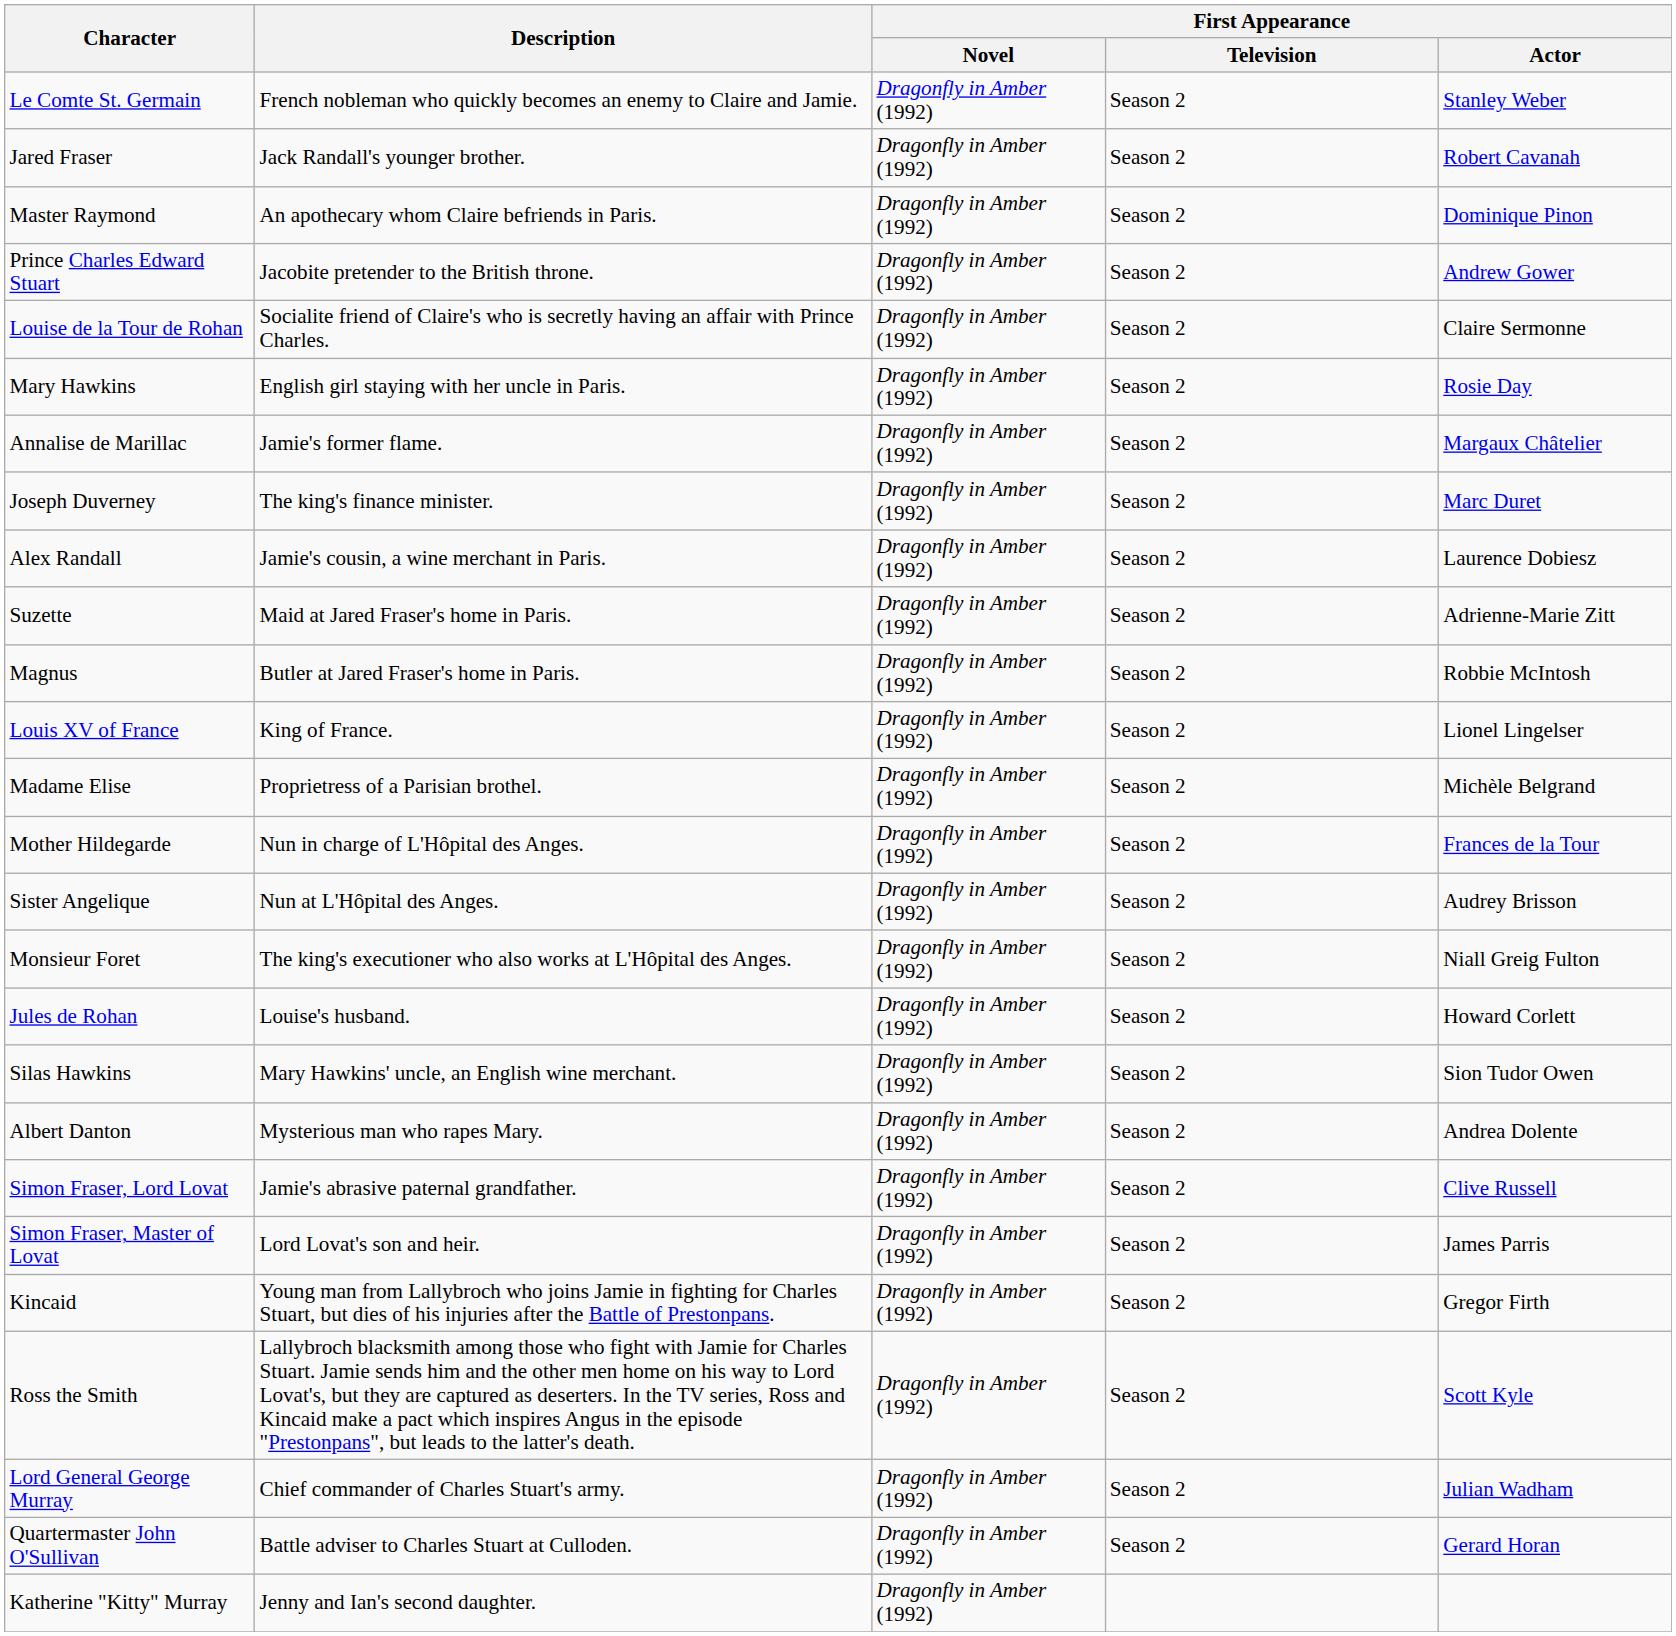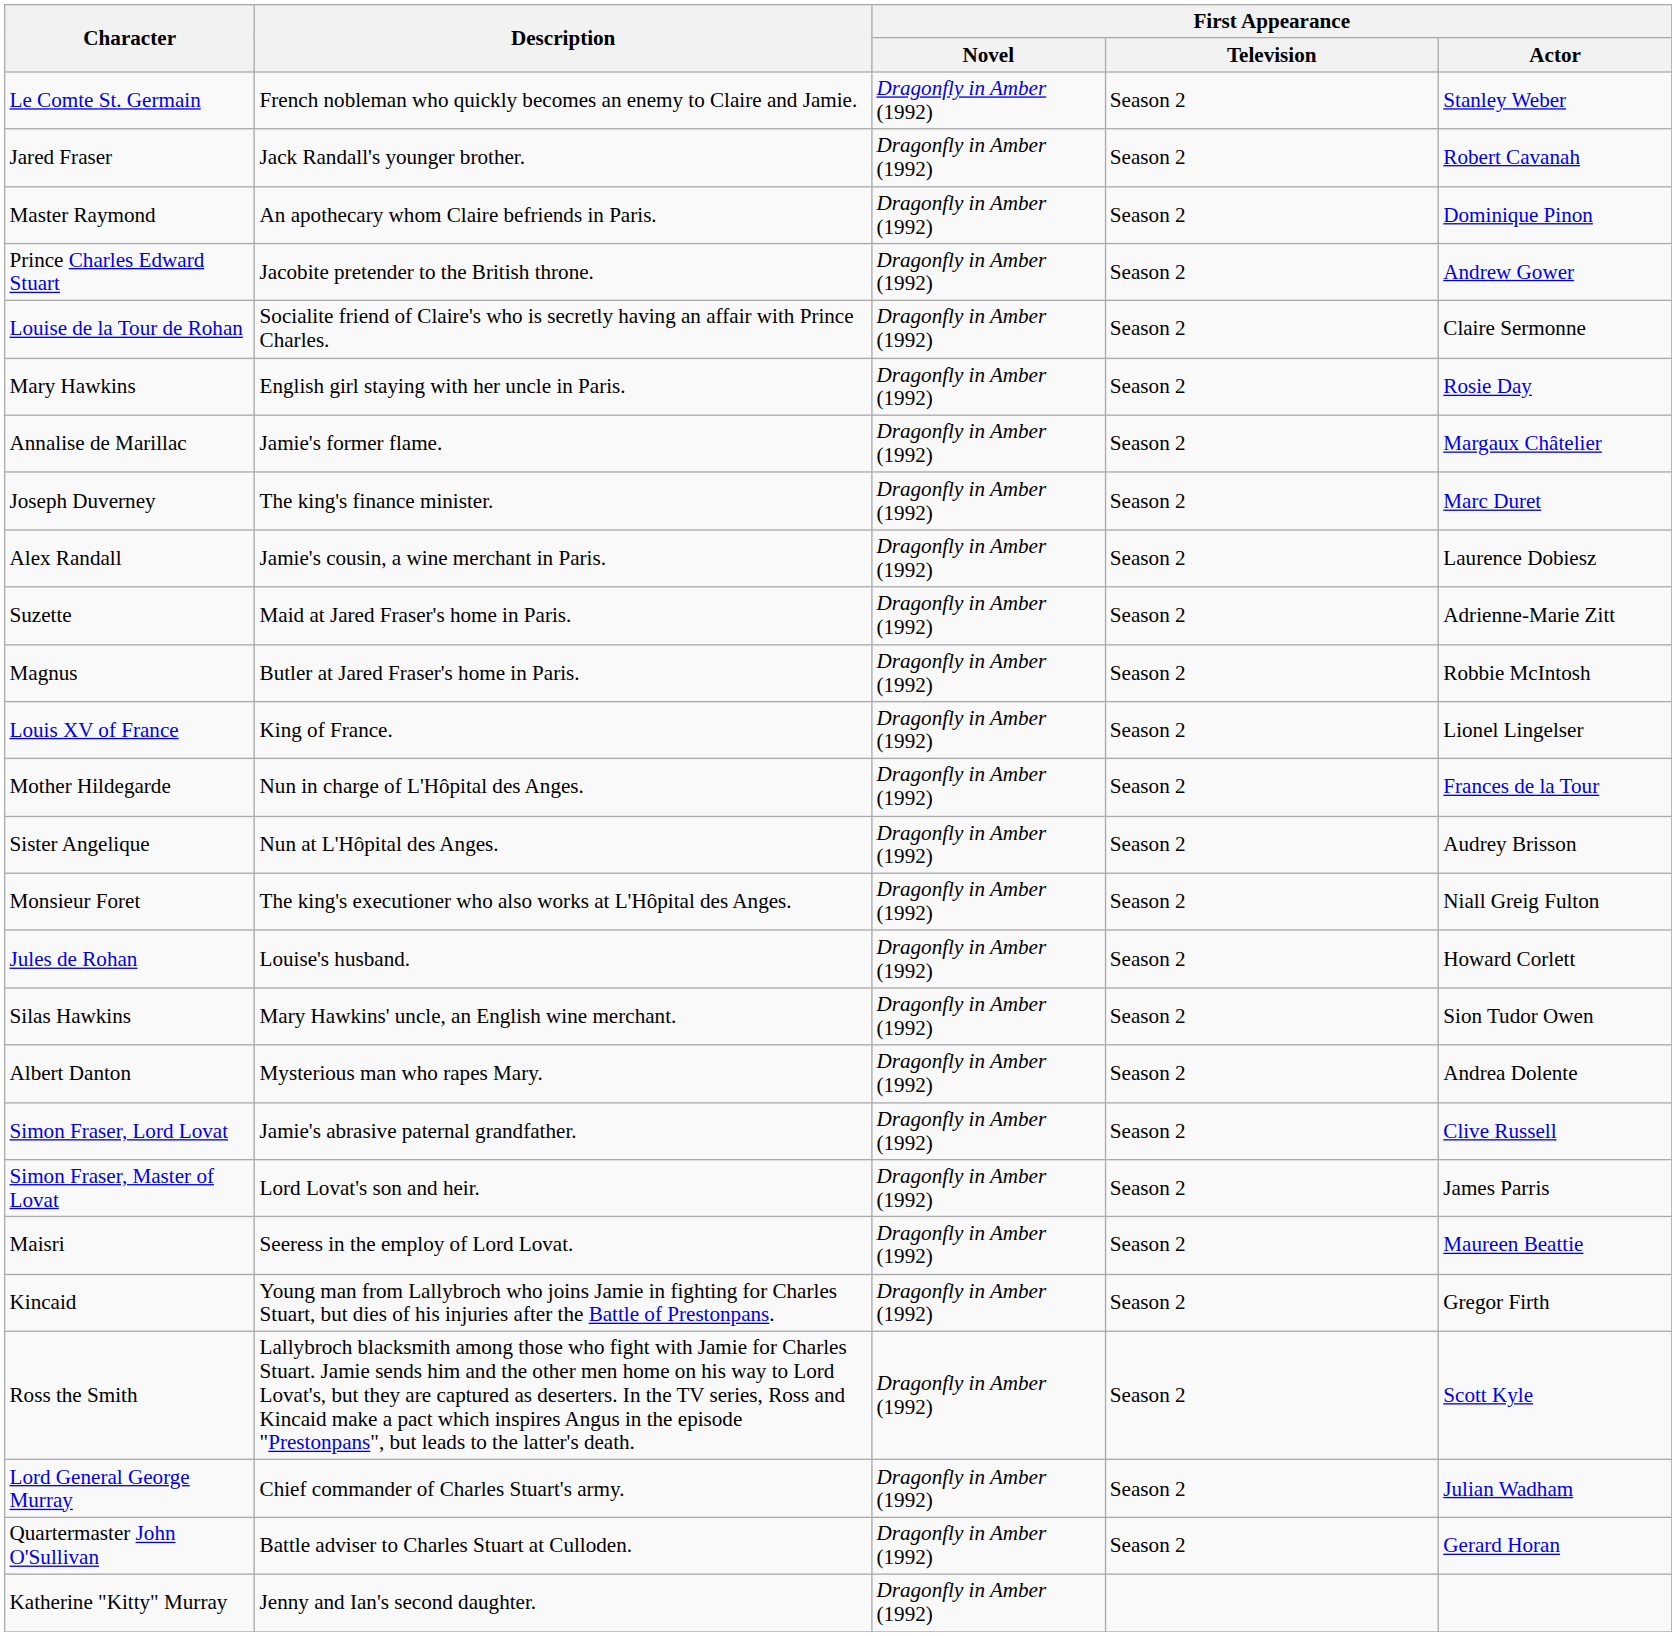- row: Madame Elise | Proprietress of a Parisian brothel. | Dragonfly in Amber (1992) | Season 2 | Michèle Belgrand
+ row: Maisri | Seeress in the employ of Lord Lovat. | Dragonfly in Amber (1992) | Season 2 | Maureen Beattie
